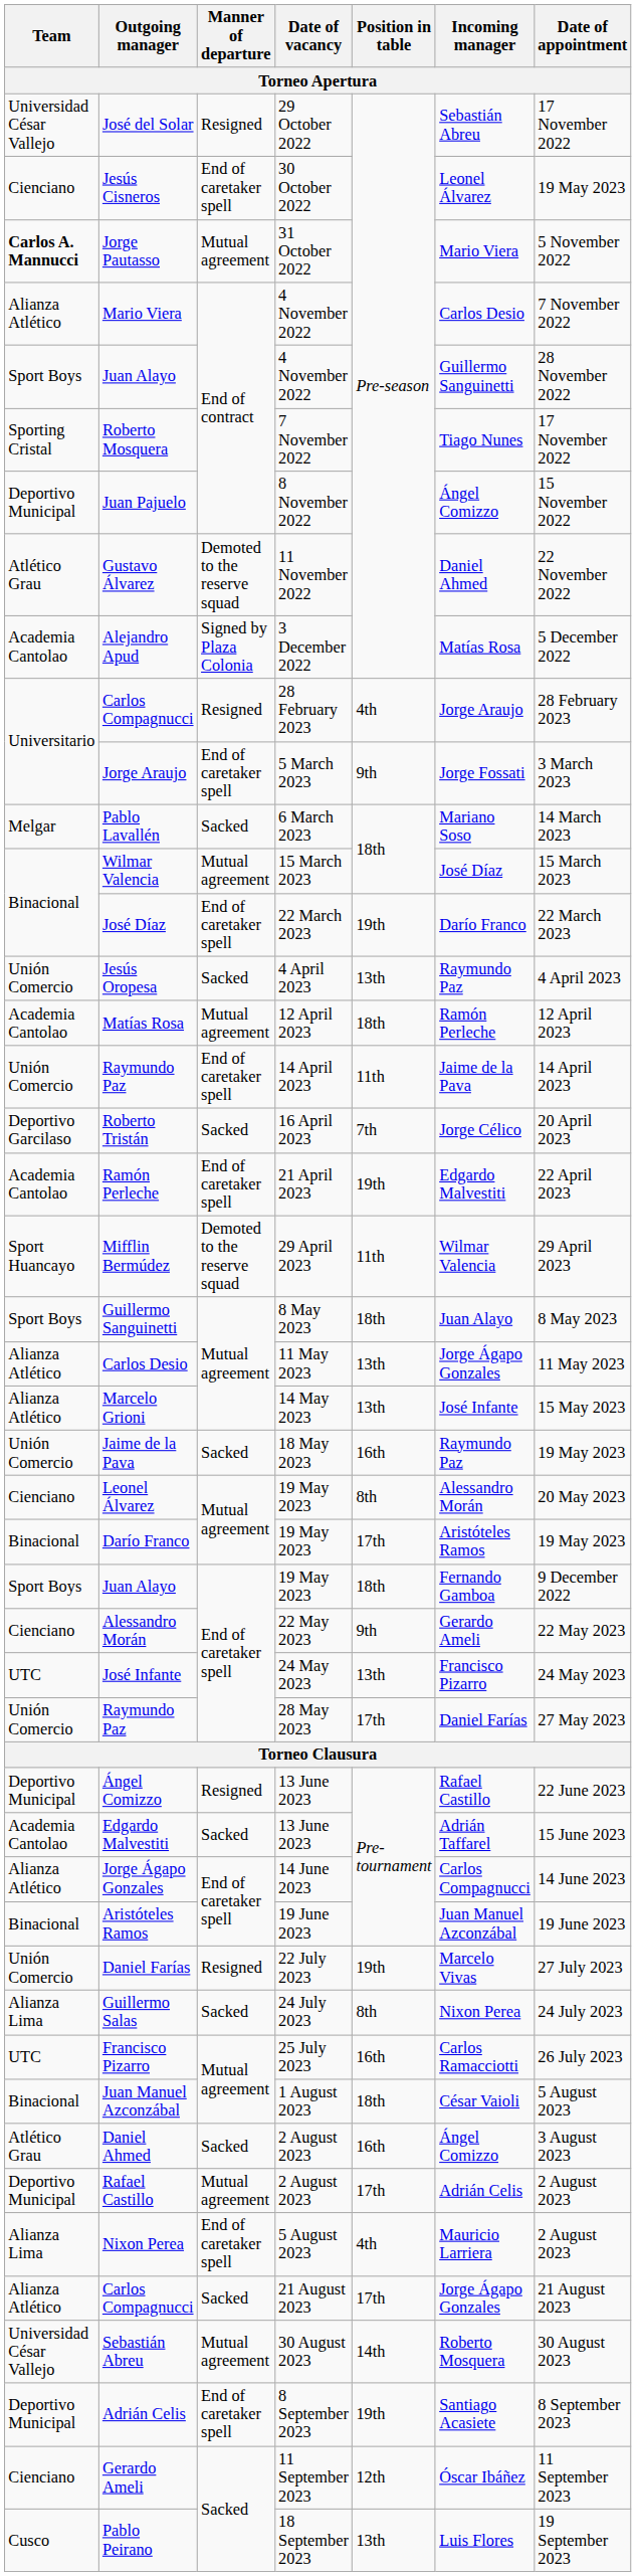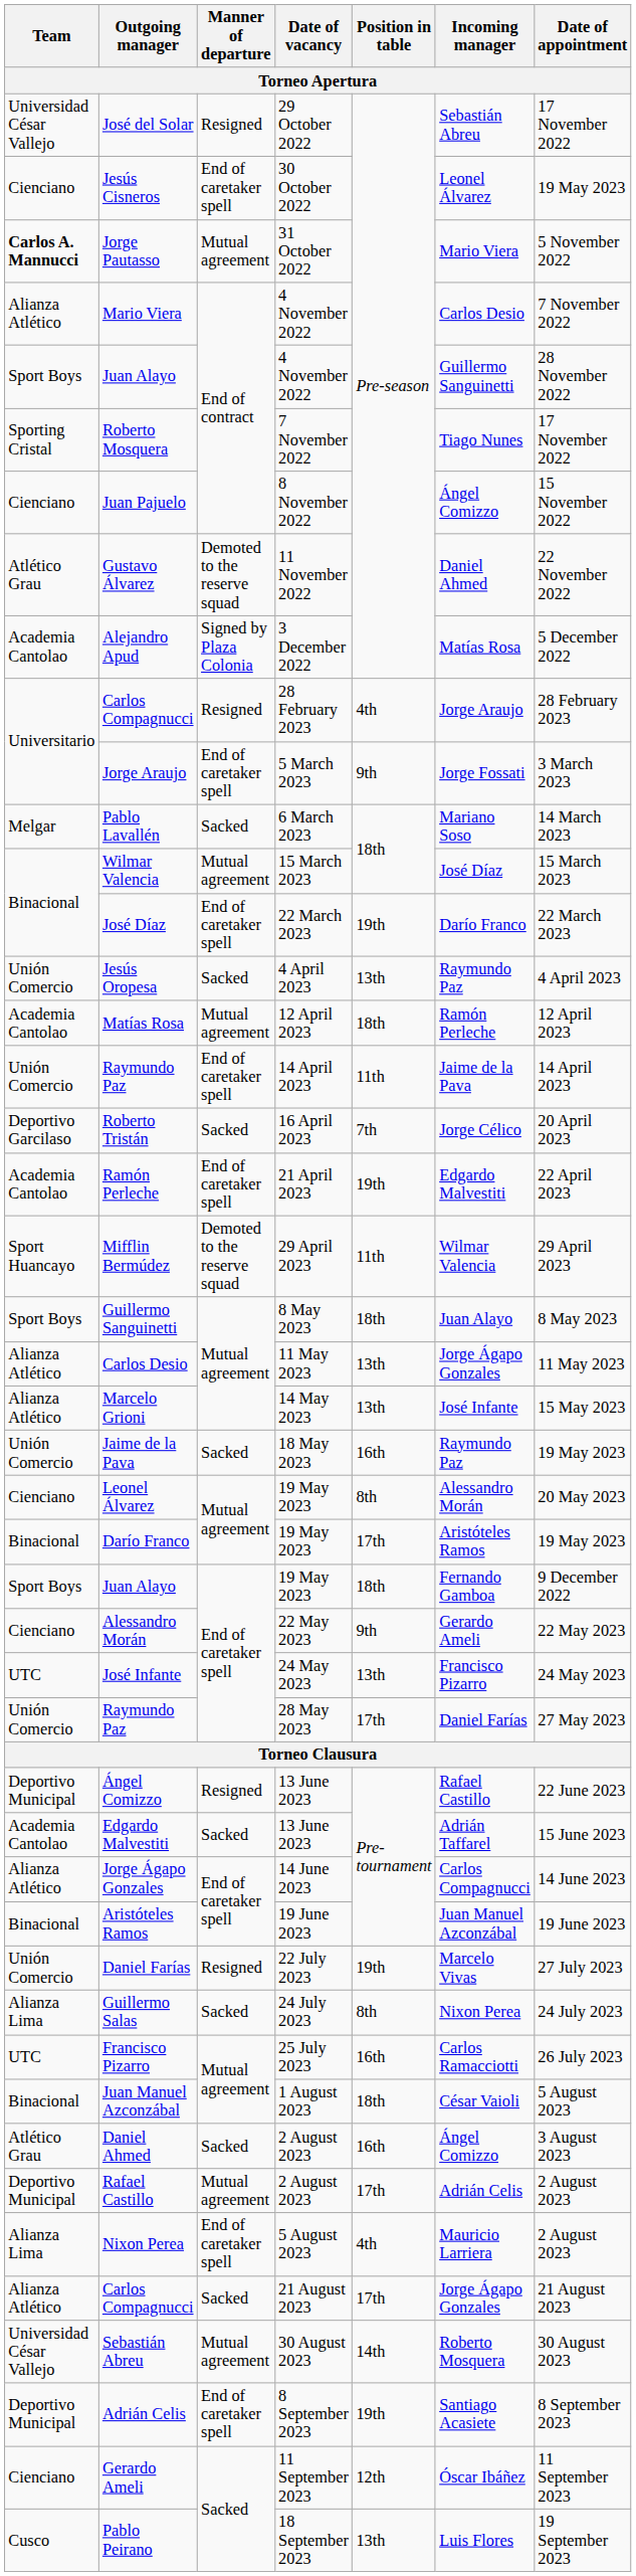Juan Pajuelo | Team: Deportivo Municipal -> Cienciano
